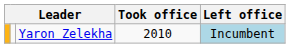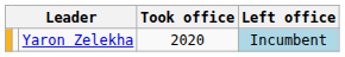Yaron Zelekha | Took office: 2010 -> 2020
